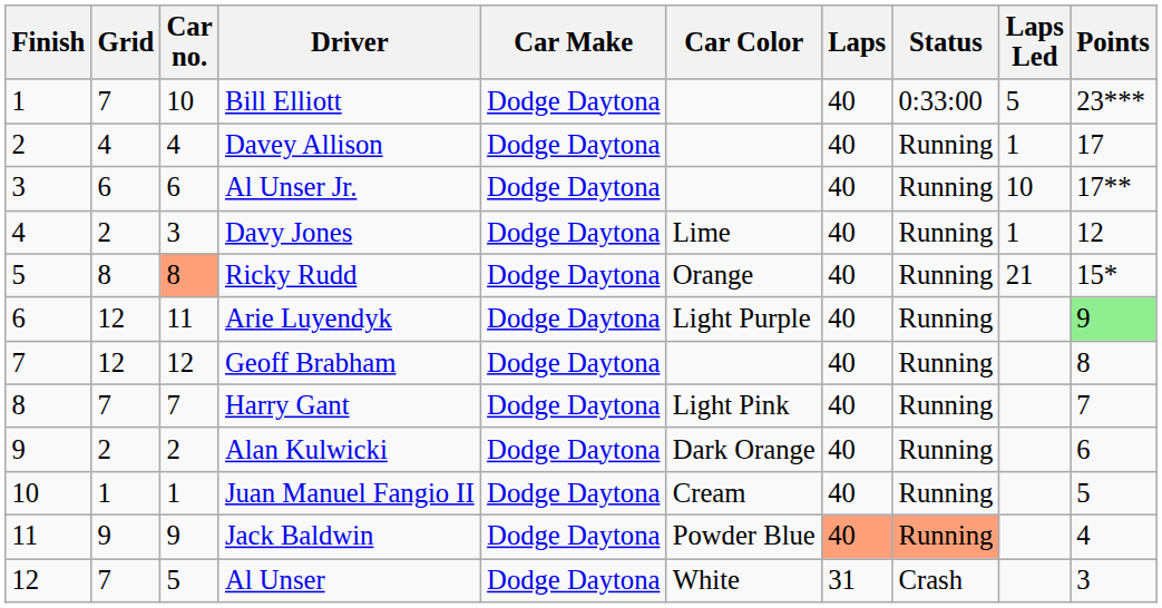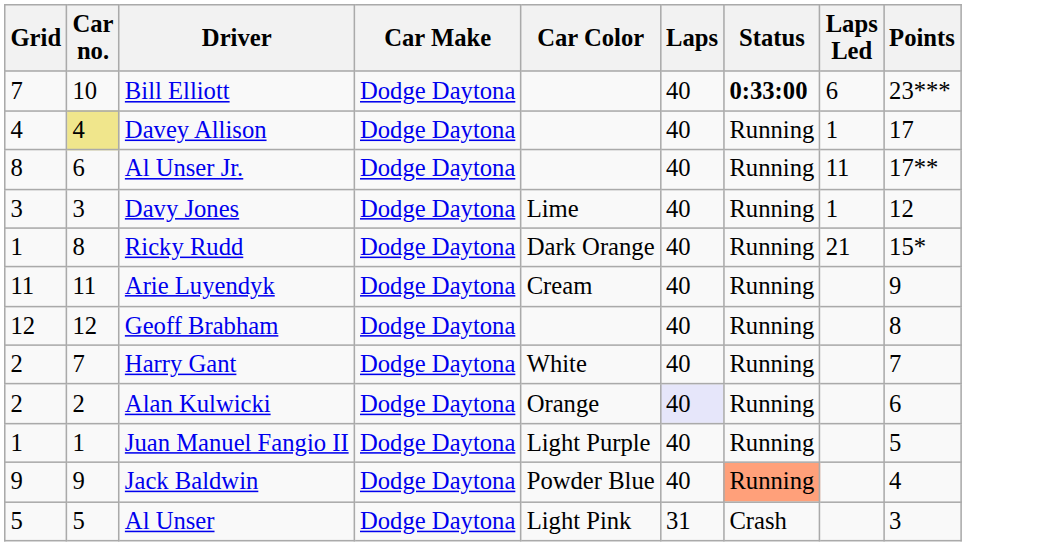- column: Finish | 1 | 2 | 3 | 4 | 5 | 6 | 7 | 8 | 9 | 10 | 11 | 12
Bill Elliott | Status: normal -> bold
Bill Elliott | Laps Led: 5 -> 6
Davey Allison | Car no.: no background -> khaki background
Al Unser Jr. | Grid: 6 -> 8
Al Unser Jr. | Laps Led: 10 -> 11
Davy Jones | Grid: 2 -> 3
Ricky Rudd | Grid: 8 -> 1
Ricky Rudd | Car no.: lightsalmon background -> no background
Ricky Rudd | Car Color: Orange -> Dark Orange
Arie Luyendyk | Grid: 12 -> 11
Arie Luyendyk | Car Color: Light Purple -> Cream
Arie Luyendyk | Points: lightgreen background -> no background
Harry Gant | Grid: 7 -> 2
Harry Gant | Car Color: Light Pink -> White
Alan Kulwicki | Car Color: Dark Orange -> Orange
Alan Kulwicki | Laps: no background -> lavender background
Juan Manuel Fangio II | Car Color: Cream -> Light Purple
Jack Baldwin | Laps: lightsalmon background -> no background
Al Unser | Grid: 7 -> 5
Al Unser | Car Color: White -> Light Pink
